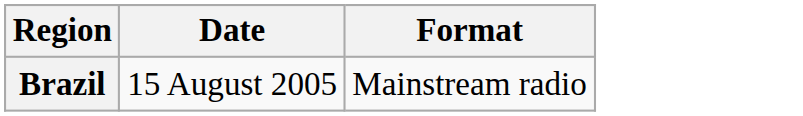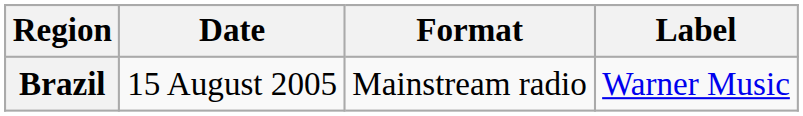+ column: Label | Warner Music
